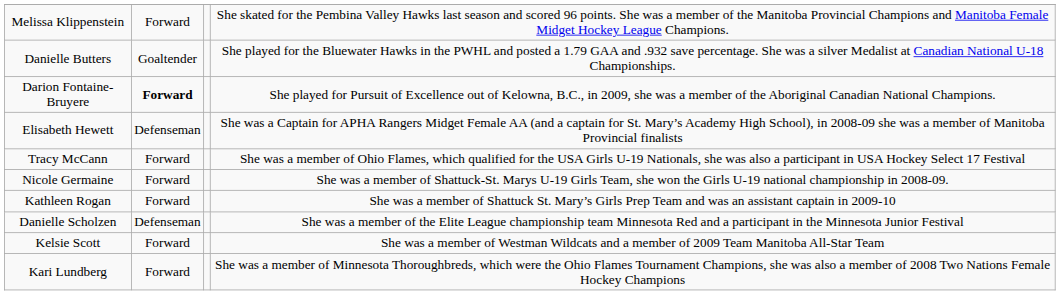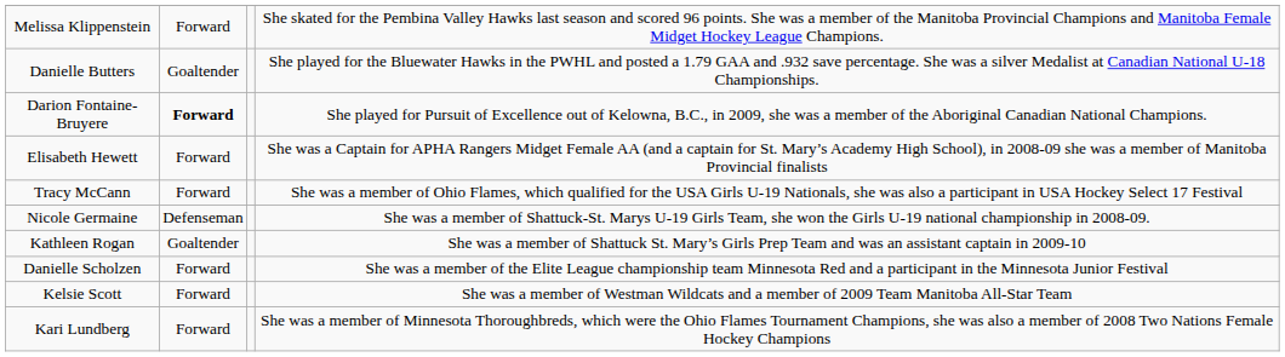Elisabeth Hewett | column 2: Defenseman -> Forward
Nicole Germaine | column 2: Forward -> Defenseman
Kathleen Rogan | column 2: Forward -> Goaltender
Danielle Scholzen | column 2: Defenseman -> Forward
